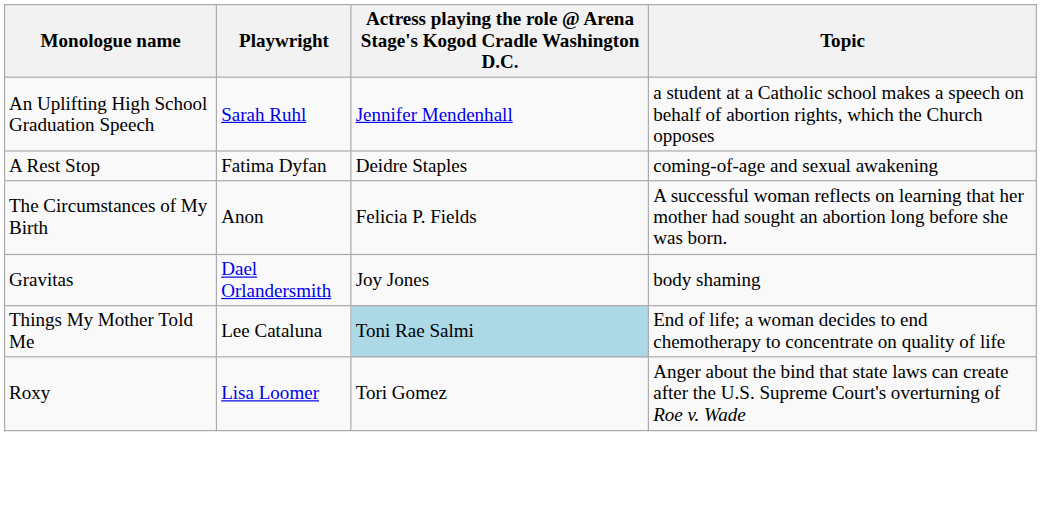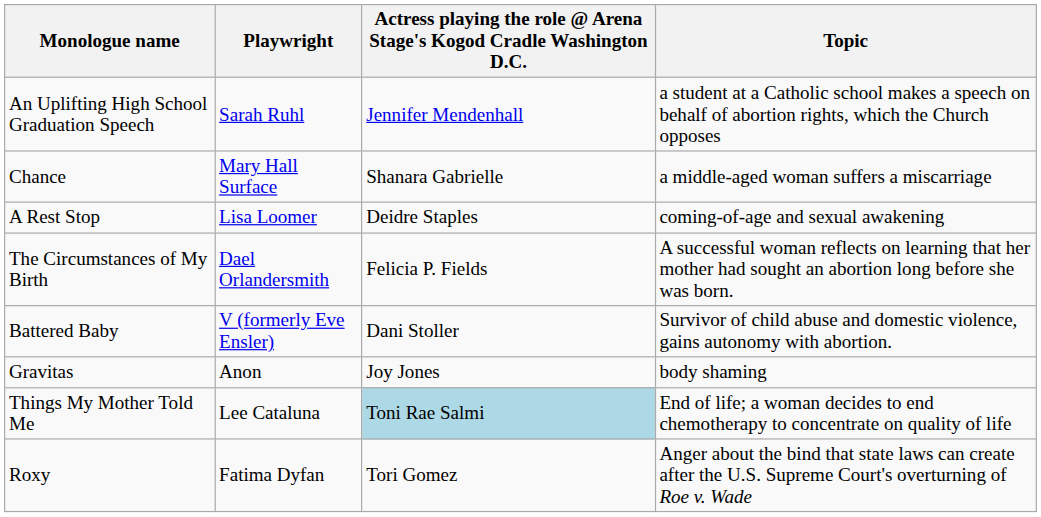+ row: Chance | Mary Hall Surface | Shanara Gabrielle | a middle-aged woman suffers a miscarriage
A Rest Stop | Playwright: Fatima Dyfan -> Lisa Loomer
The Circumstances of My Birth | Playwright: Anon -> Dael Orlandersmith
+ row: Battered Baby | V (formerly Eve Ensler) | Dani Stoller | Survivor of child abuse and domestic violence, gains autonomy with abortion.
Gravitas | Playwright: Dael Orlandersmith -> Anon
Roxy | Playwright: Lisa Loomer -> Fatima Dyfan
